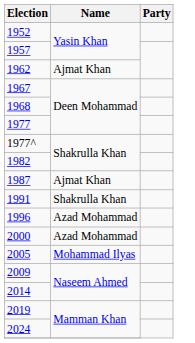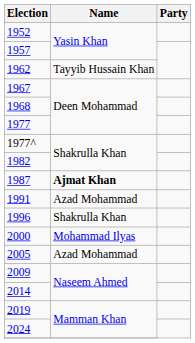1962 | Name: Ajmat Khan -> Tayyib Hussain Khan
1987 | Name: normal -> bold
1991 | Name: Shakrulla Khan -> Azad Mohammad
1996 | Name: Azad Mohammad -> Shakrulla Khan
2000 | Name: Azad Mohammad -> Mohammad Ilyas
2005 | Name: Mohammad Ilyas -> Azad Mohammad
